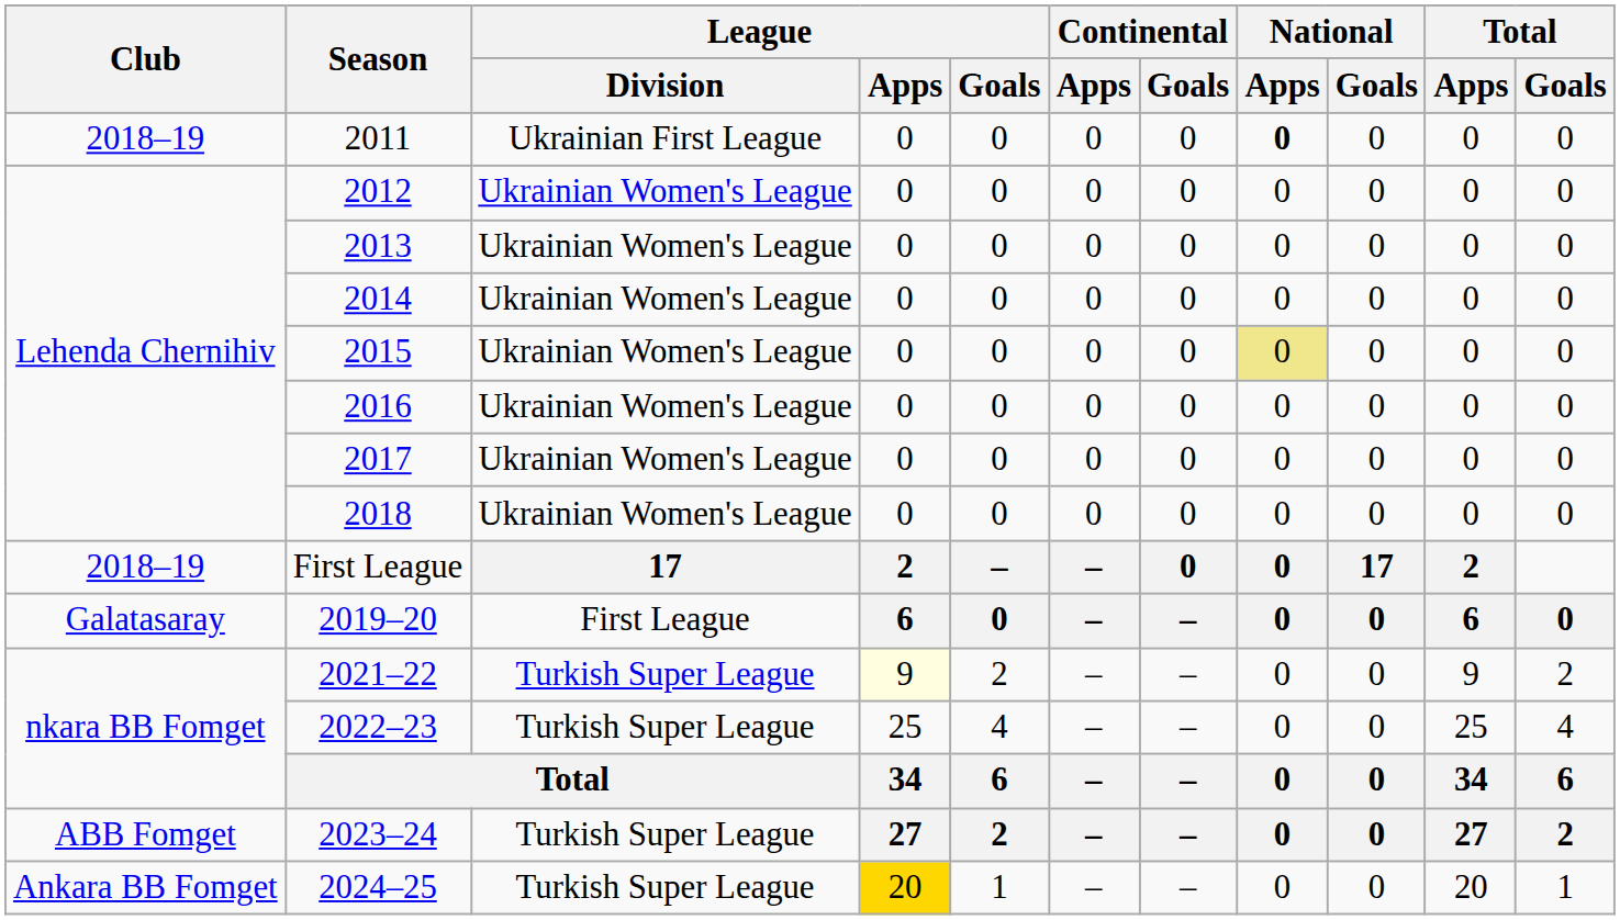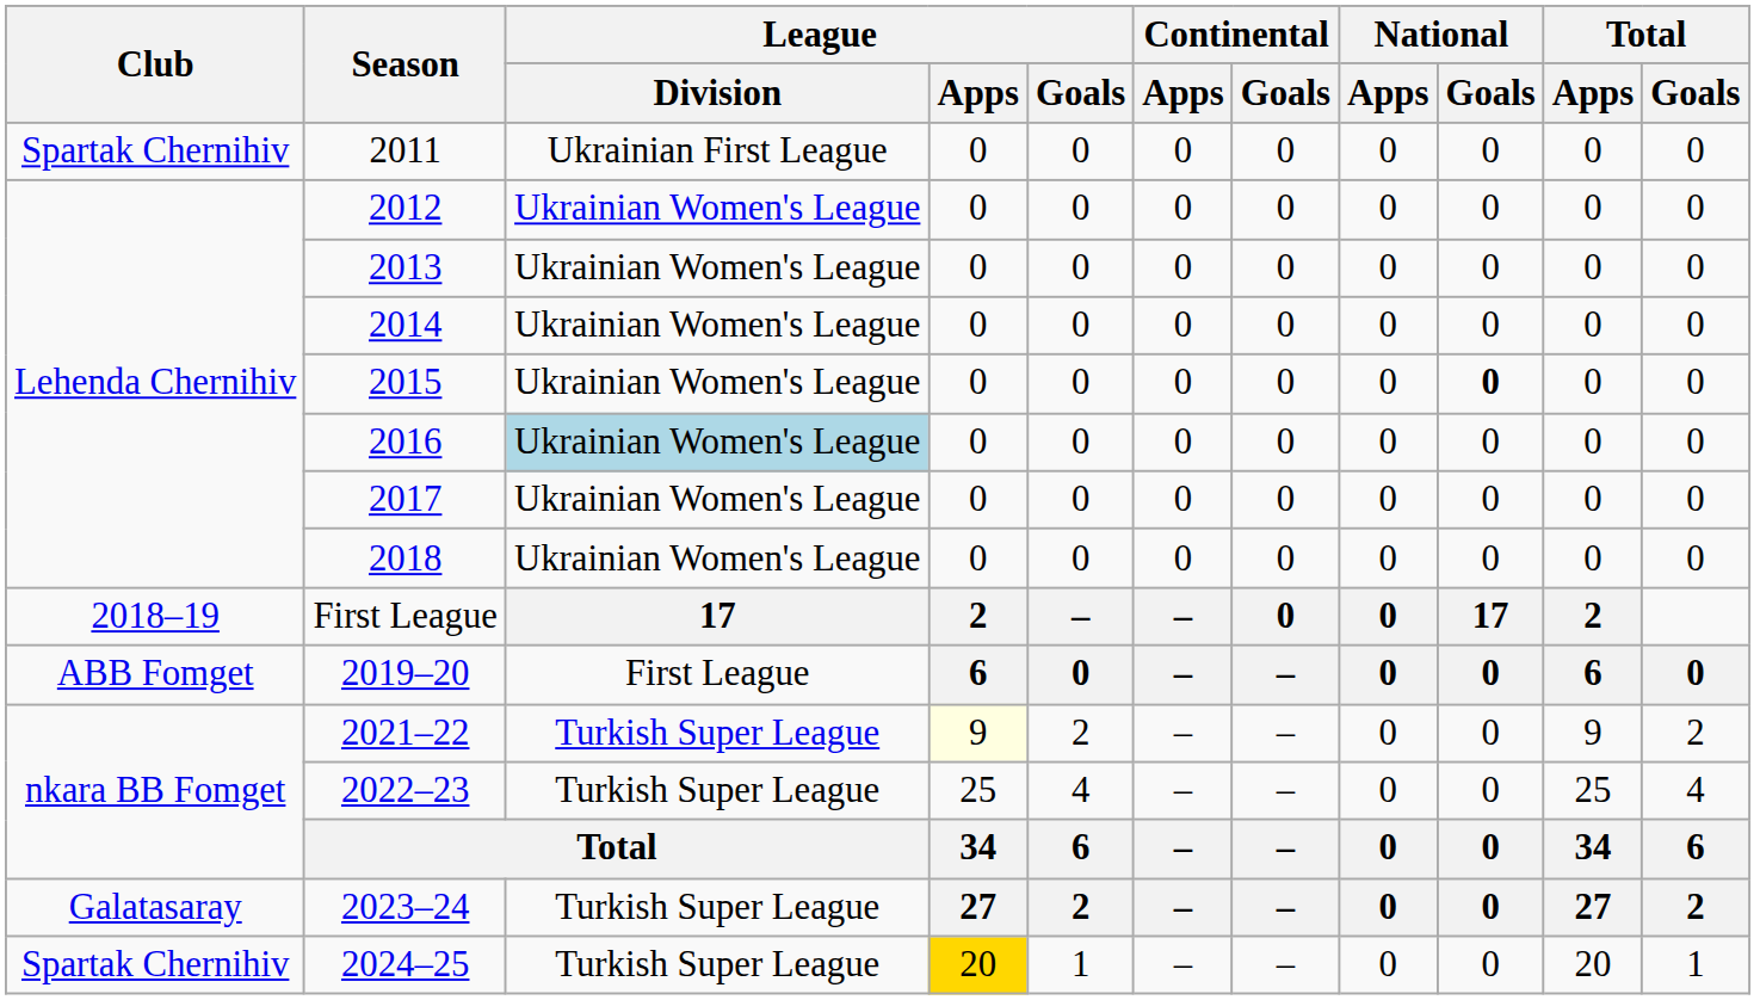2011 | Club: 2018–19 -> Spartak Chernihiv
2011 | National / Apps: bold -> normal
2015 | National / Apps: khaki background -> no background
2015 | National / Goals: normal -> bold
2016 | League / Division: no background -> lightblue background
2019–20 | Club: Galatasaray -> ABB Fomget
2023–24 | Club: ABB Fomget -> Galatasaray
2024–25 | Club: Ankara BB Fomget -> Spartak Chernihiv
